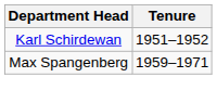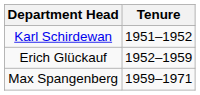+ row: Erich Glückauf | 1952–1959
